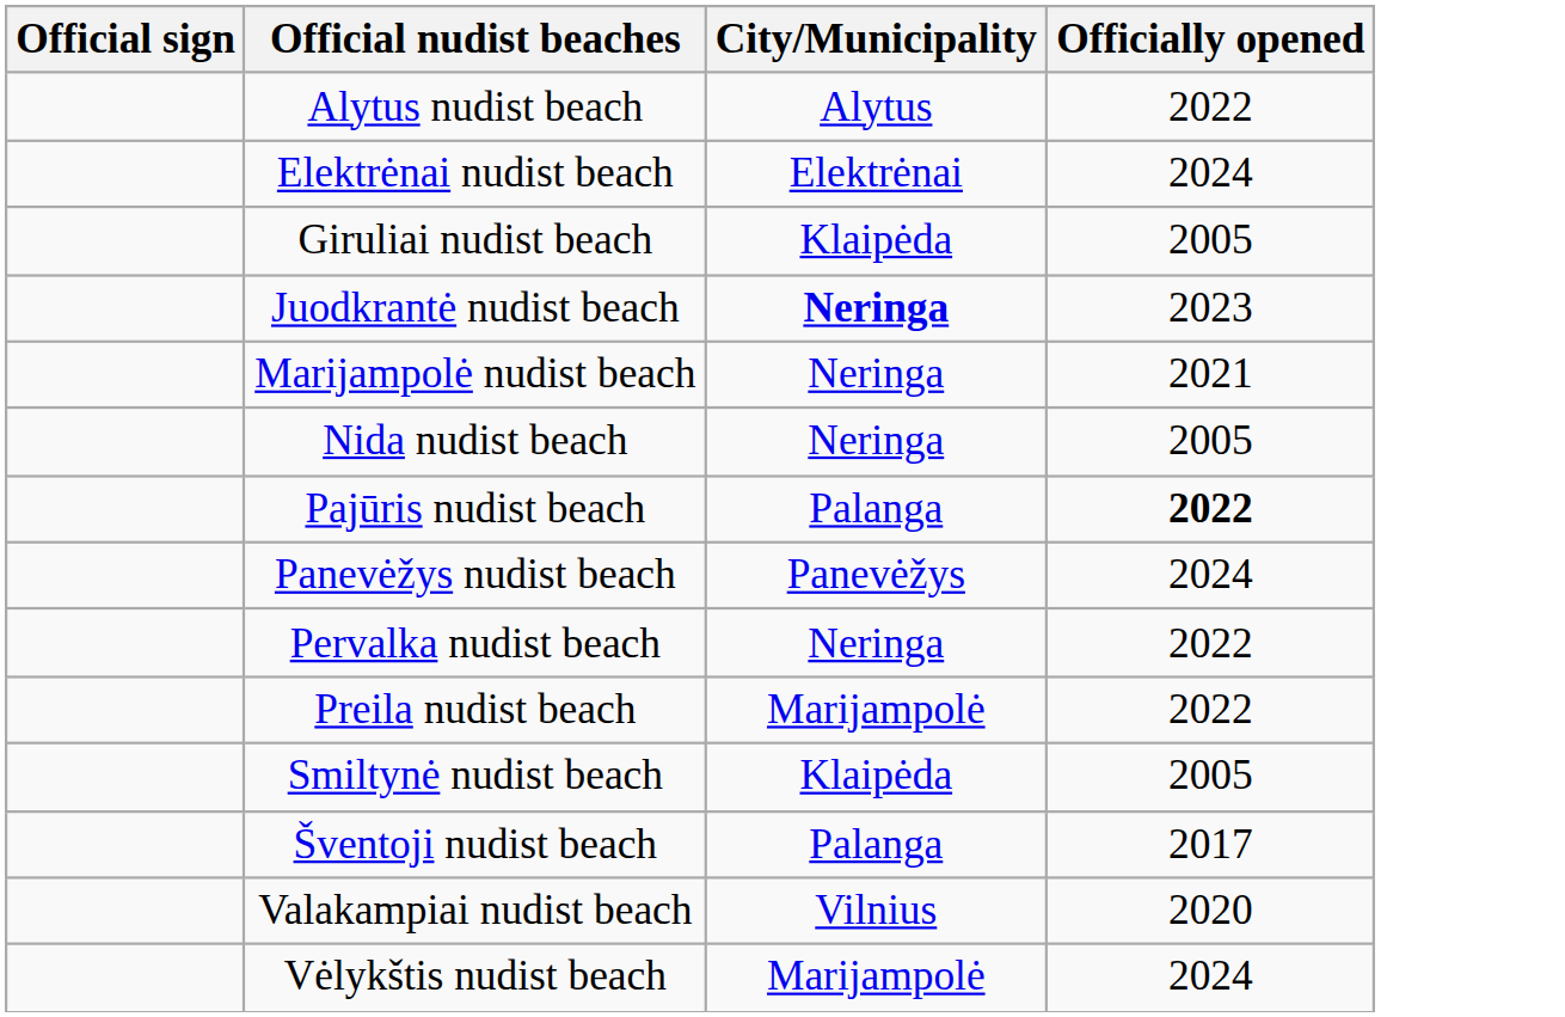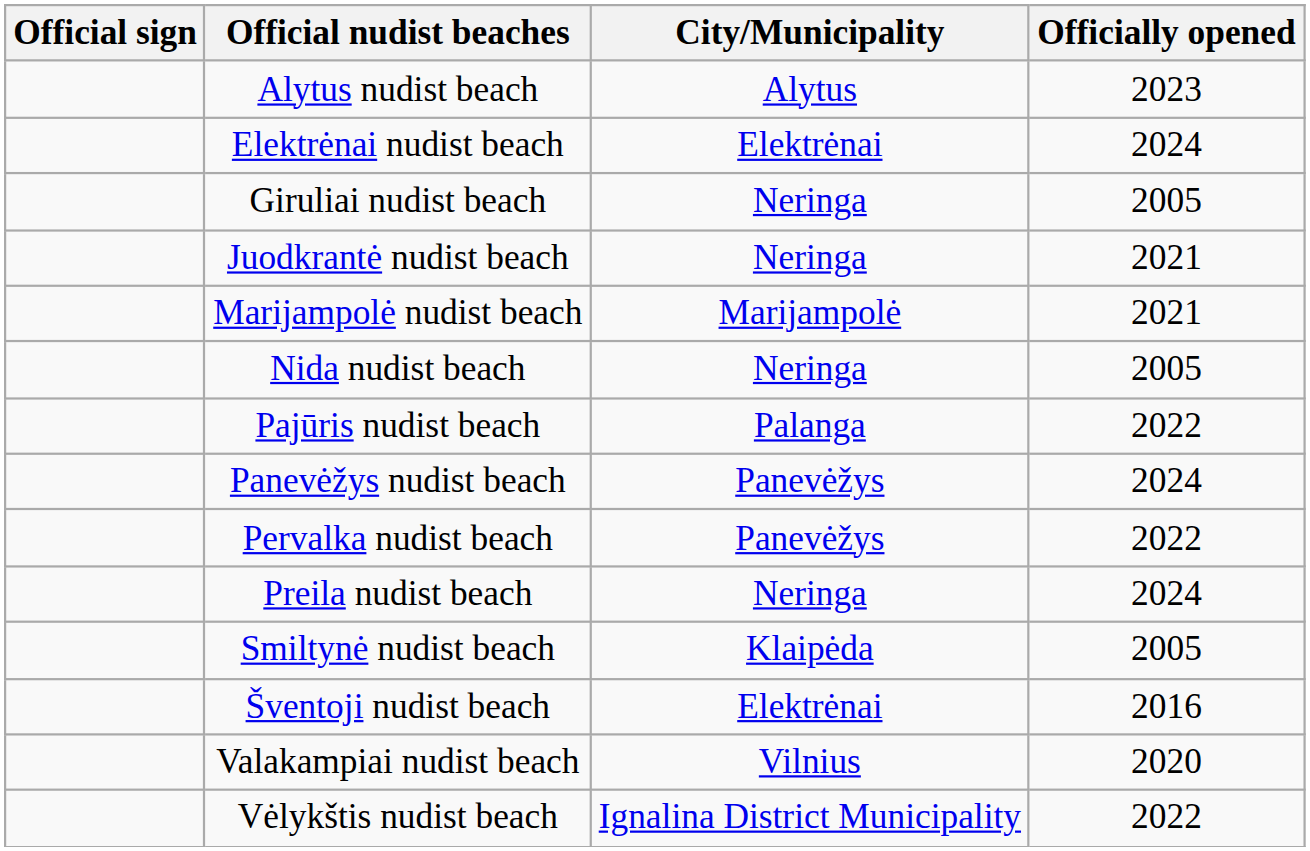Alytus nudist beach | Officially opened: 2022 -> 2023
Giruliai nudist beach | City/Municipality: Klaipėda -> Neringa
Juodkrantė nudist beach | City/Municipality: bold -> normal
Juodkrantė nudist beach | Officially opened: 2023 -> 2021
Marijampolė nudist beach | City/Municipality: Neringa -> Marijampolė
Pajūris nudist beach | Officially opened: bold -> normal
Pervalka nudist beach | City/Municipality: Neringa -> Panevėžys
Preila nudist beach | City/Municipality: Marijampolė -> Neringa
Preila nudist beach | Officially opened: 2022 -> 2024
Šventoji nudist beach | City/Municipality: Palanga -> Elektrėnai
Šventoji nudist beach | Officially opened: 2017 -> 2016
Vėlykštis nudist beach | City/Municipality: Marijampolė -> Ignalina District Municipality
Vėlykštis nudist beach | Officially opened: 2024 -> 2022
